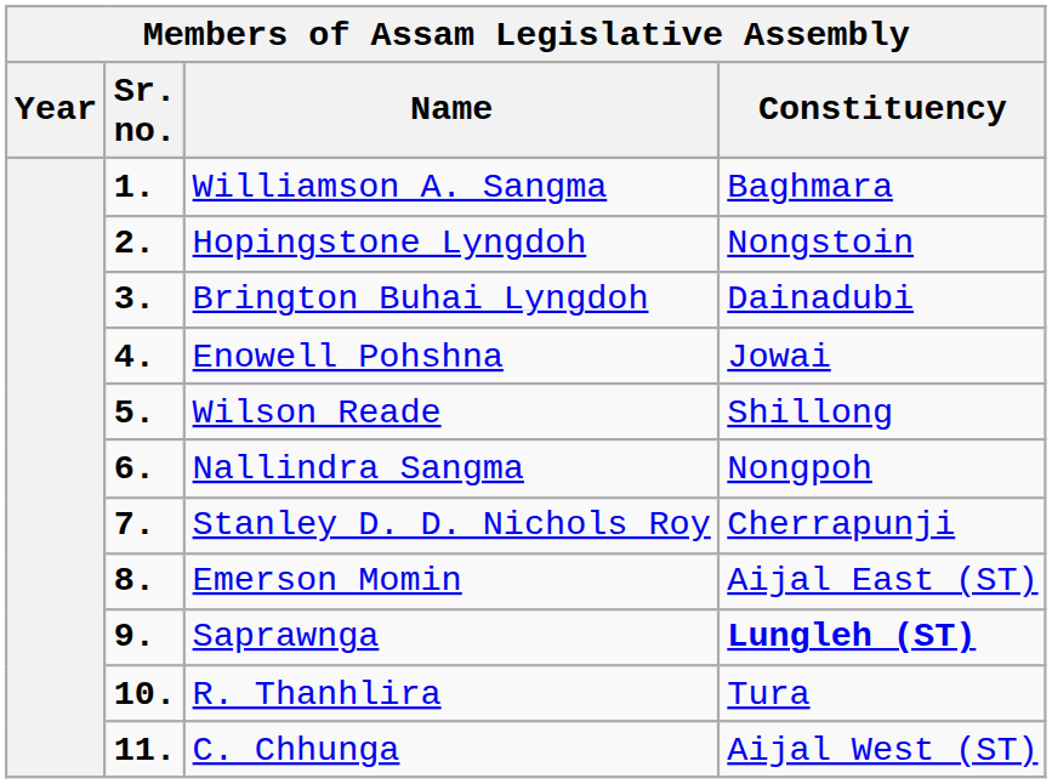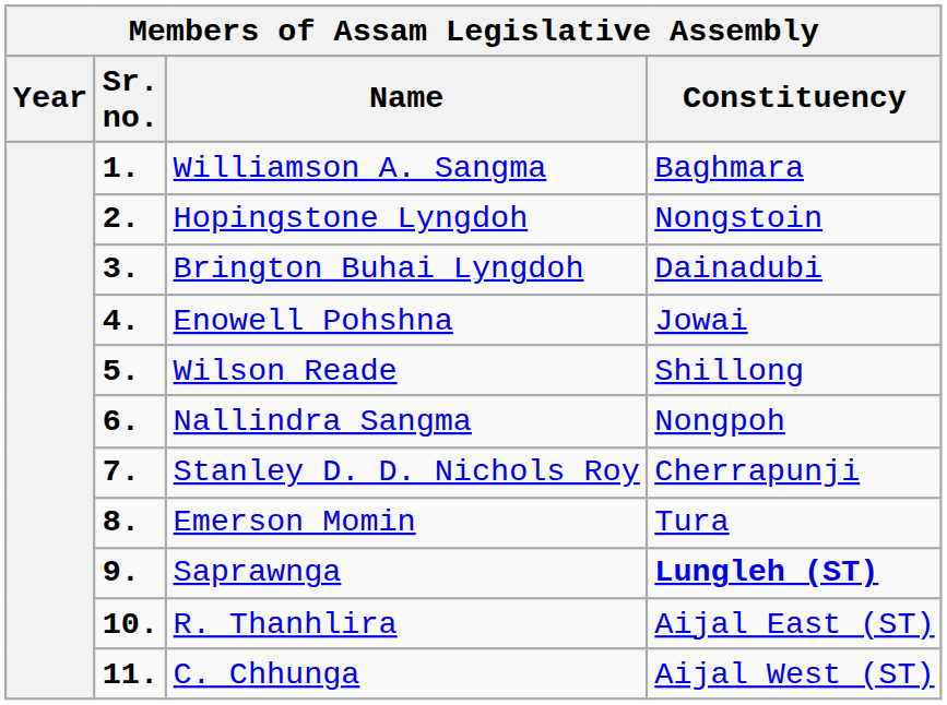Emerson Momin | Constituency: Aijal East (ST) -> Tura
R. Thanhlira | Constituency: Tura -> Aijal East (ST)
